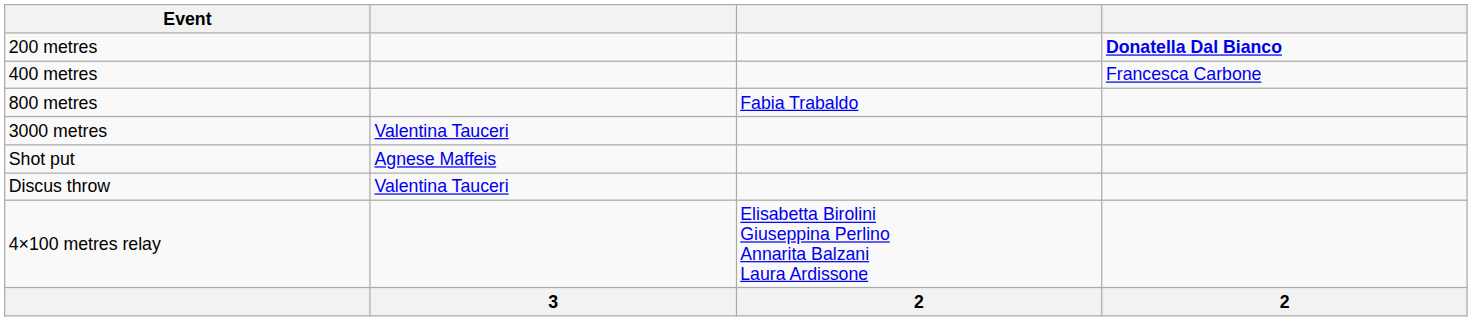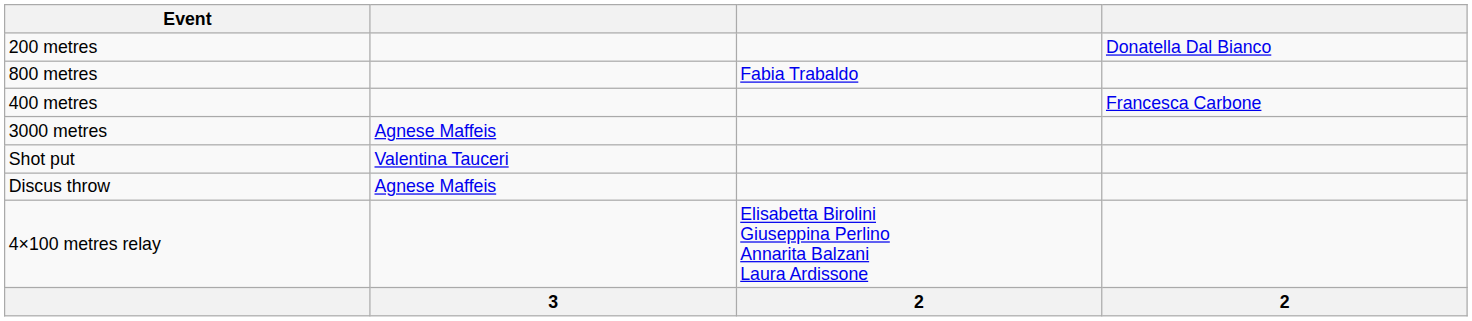200 metres | column 4: bold -> normal
rows swapped: 400 metres <-> 800 metres
3000 metres | column 2: Valentina Tauceri -> Agnese Maffeis
Shot put | column 2: Agnese Maffeis -> Valentina Tauceri
Discus throw | column 2: Valentina Tauceri -> Agnese Maffeis
